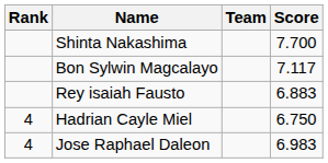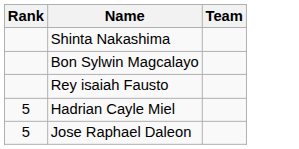- column: Score | 7.700 | 7.117 | 6.883 | 6.750 | 6.983
Hadrian Cayle Miel | Rank: 4 -> 5
Jose Raphael Daleon | Rank: 4 -> 5
